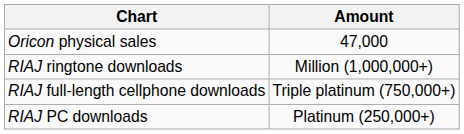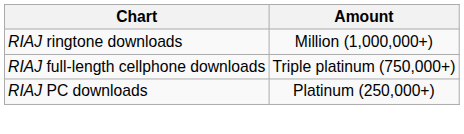- row: Oricon physical sales | 47,000
